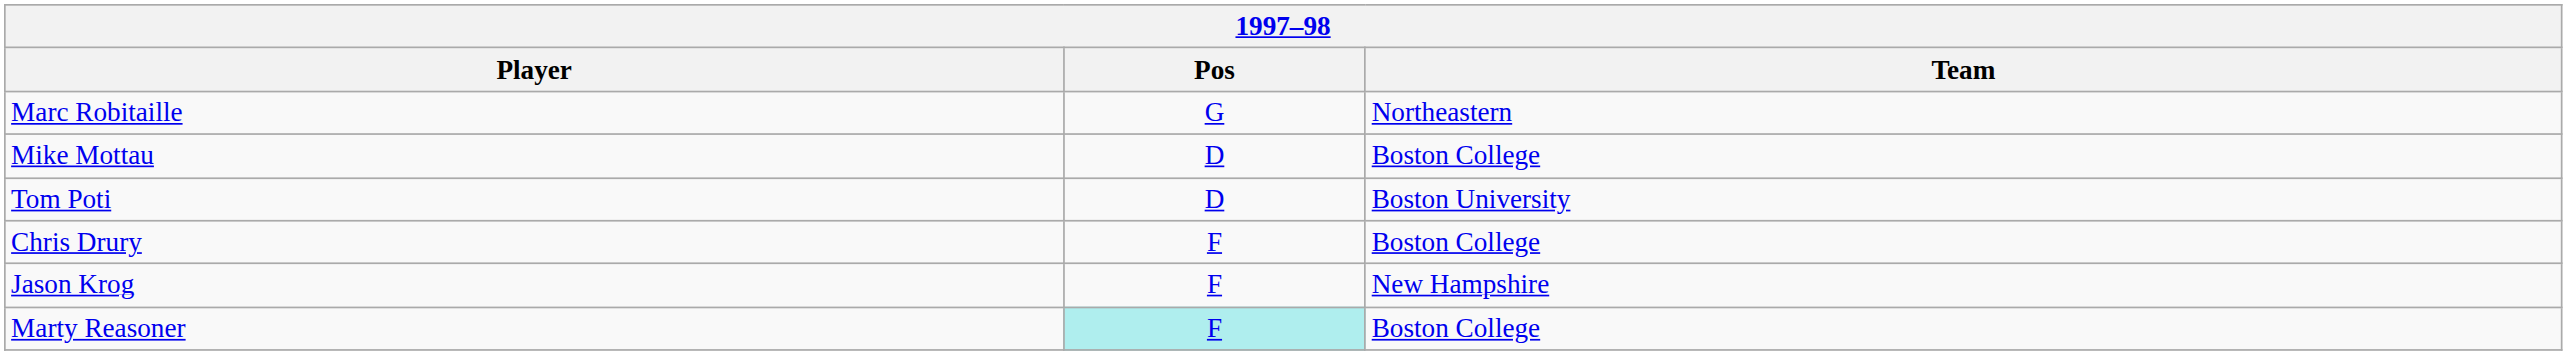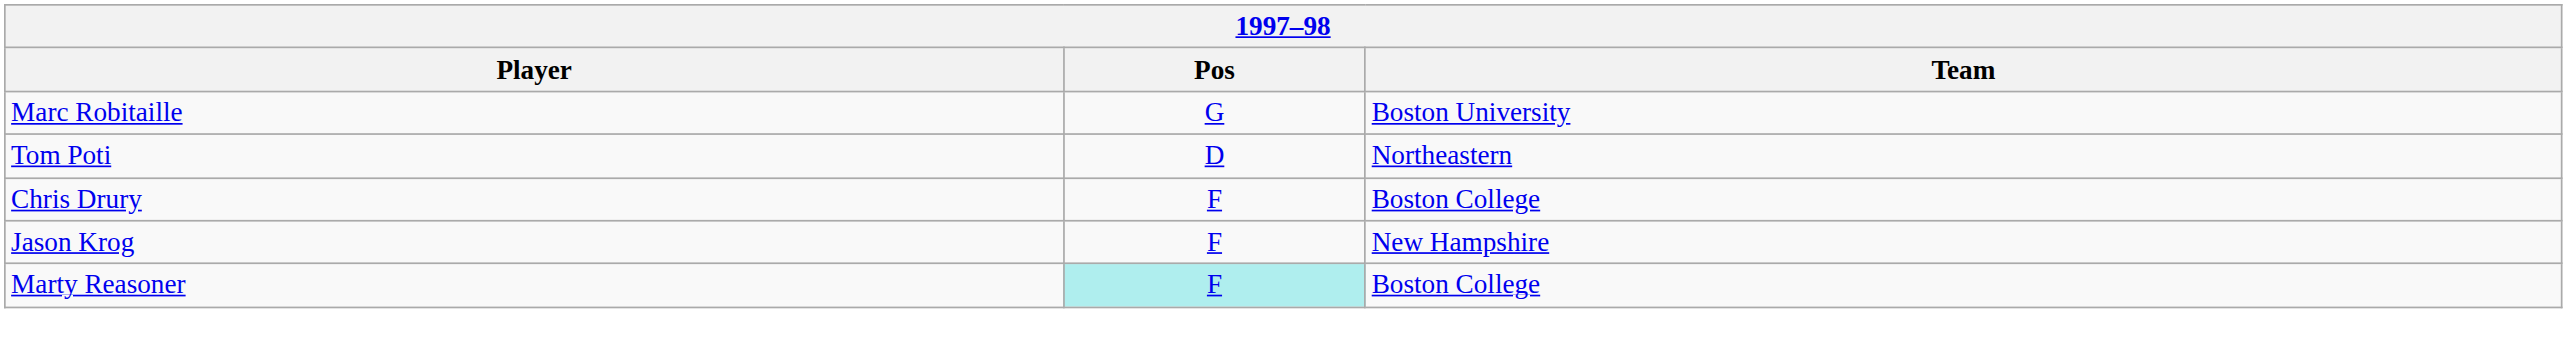Marc Robitaille | Team: Northeastern -> Boston University
- row: Mike Mottau | D | Boston College
Tom Poti | Team: Boston University -> Northeastern
